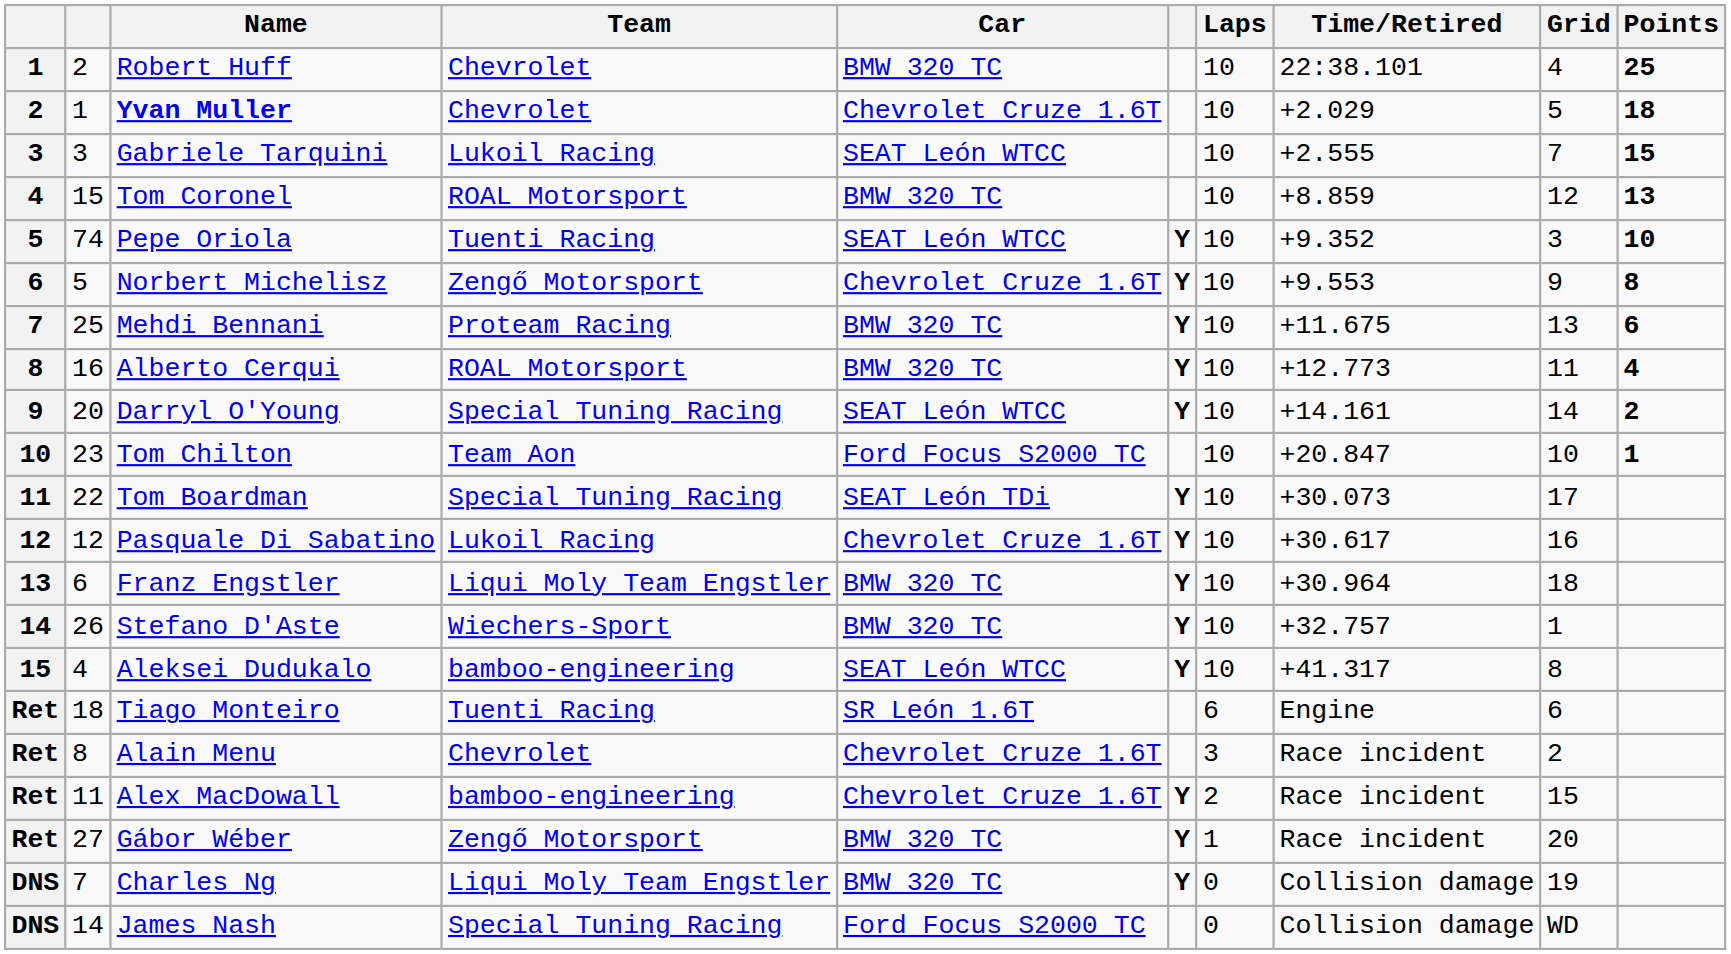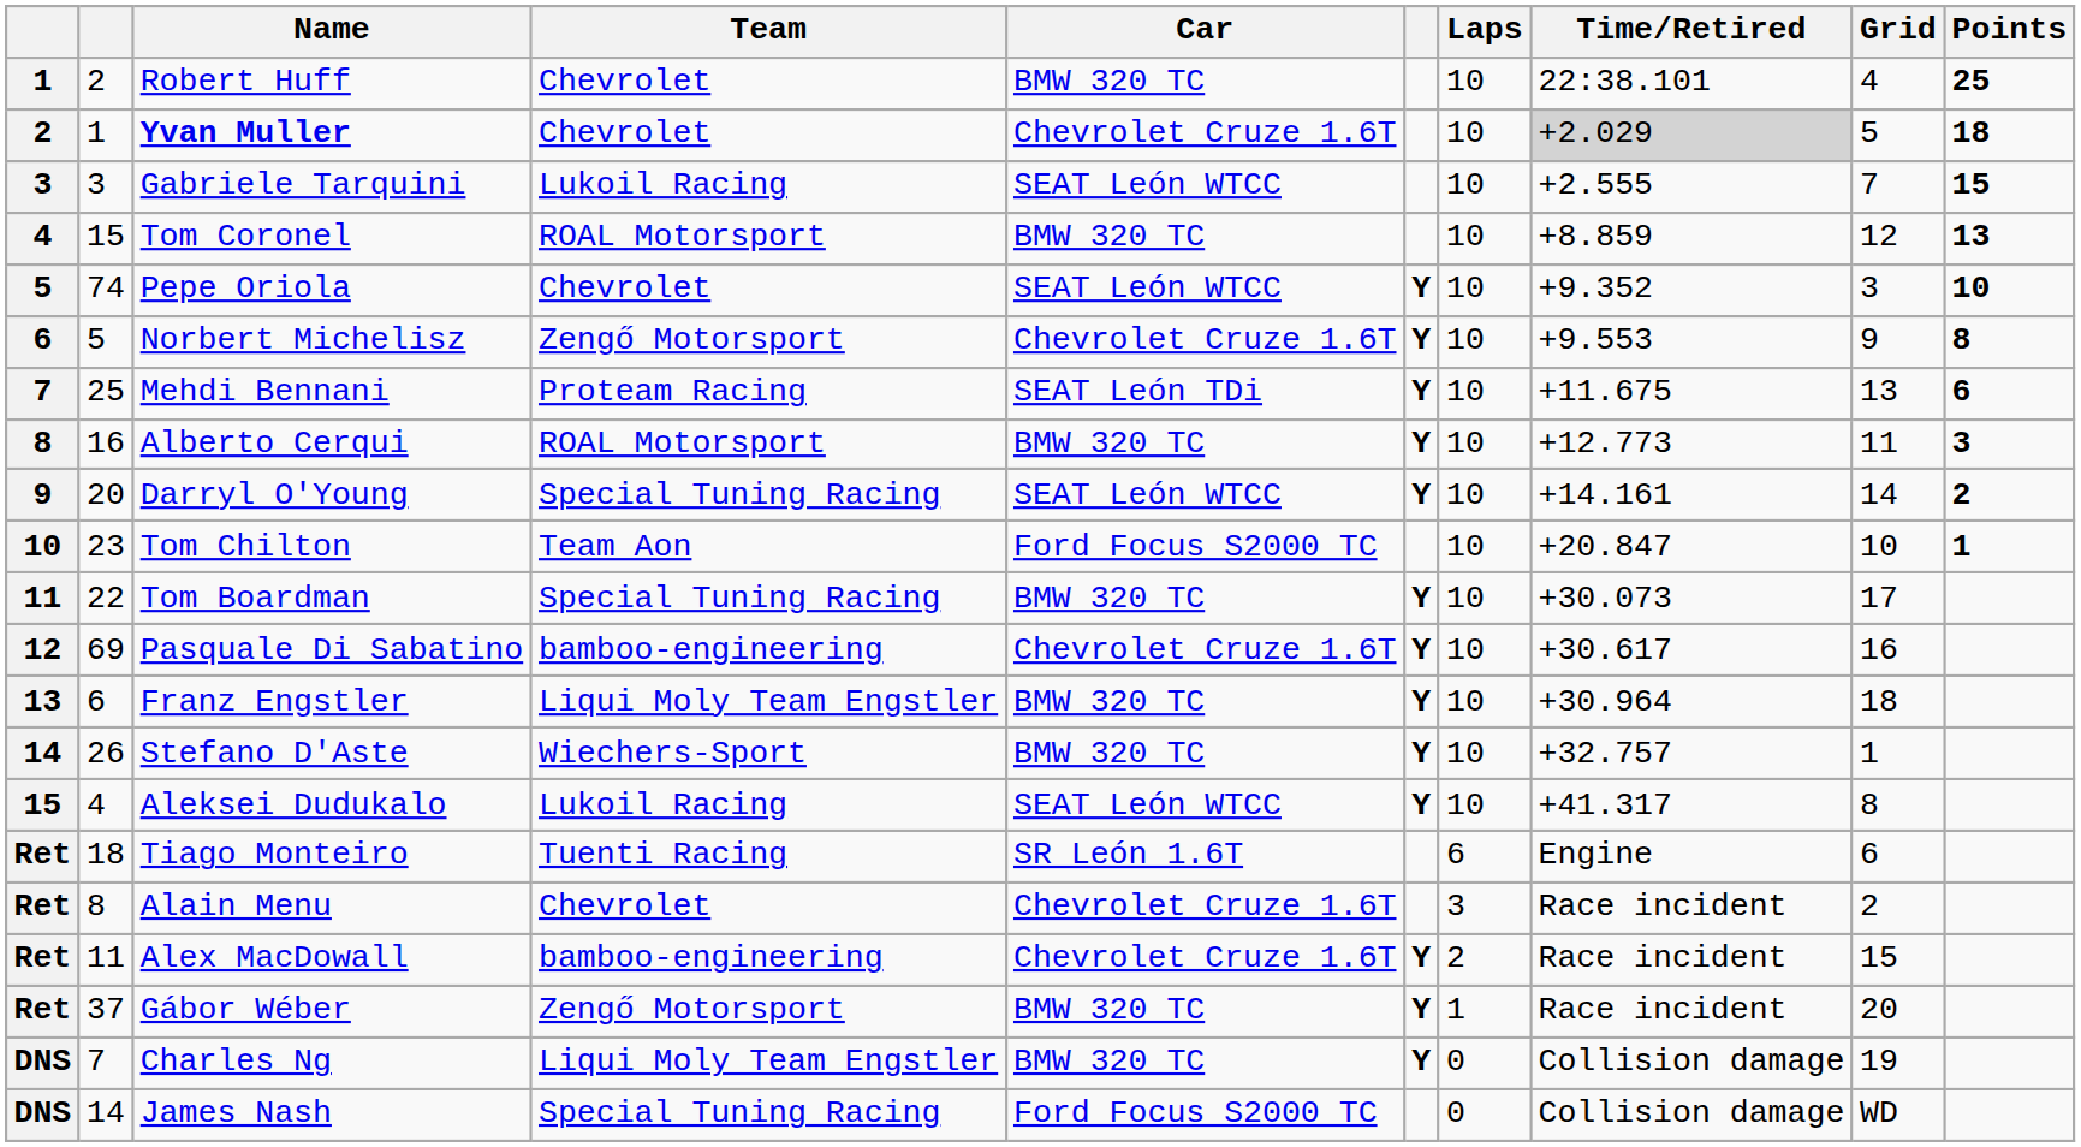Yvan Muller | Time/Retired: no background -> lightgrey background
Pepe Oriola | Team: Tuenti Racing -> Chevrolet
Mehdi Bennani | Car: BMW 320 TC -> SEAT León TDi
Alberto Cerqui | Points: 4 -> 3
Tom Boardman | Car: SEAT León TDi -> BMW 320 TC
Pasquale Di Sabatino | column 2: 12 -> 69
Pasquale Di Sabatino | Team: Lukoil Racing -> bamboo-engineering
Aleksei Dudukalo | Team: bamboo-engineering -> Lukoil Racing
Gábor Wéber | column 2: 27 -> 37
